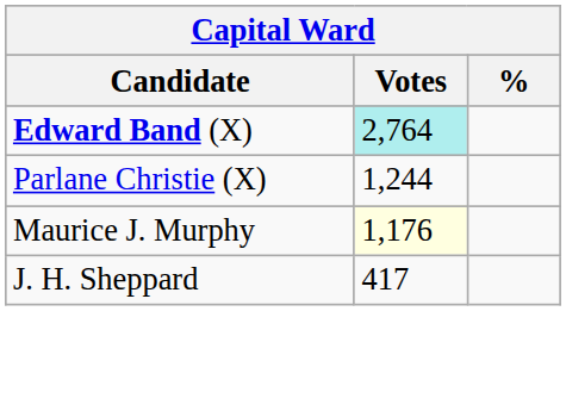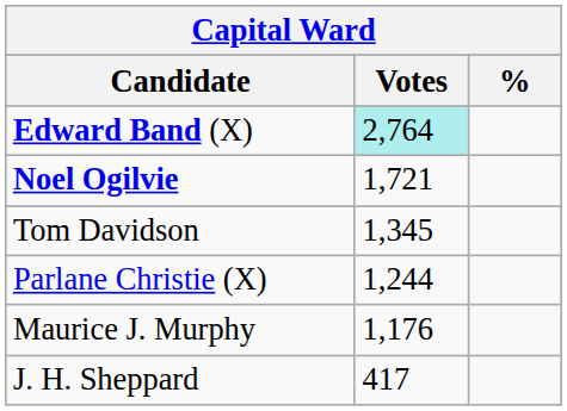+ row: Noel Ogilvie | 1,721
+ row: Tom Davidson | 1,345
Maurice J. Murphy | Votes: lightyellow background -> no background
